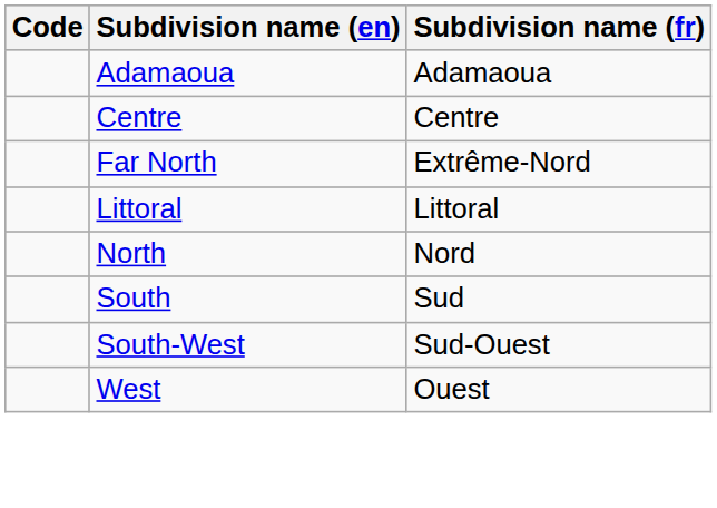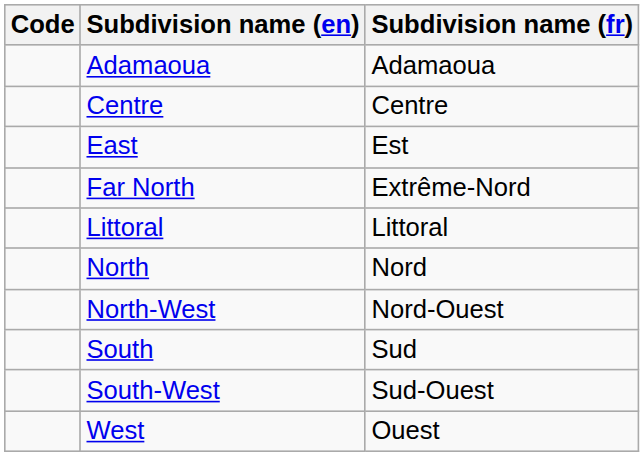+ row: East | Est
+ row: North-West | Nord-Ouest
